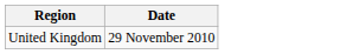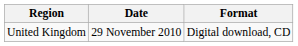+ column: Format | Digital download, CD
